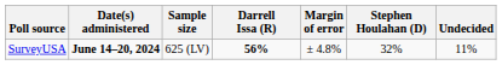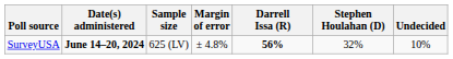columns swapped: Margin of error <-> Darrell Issa (R)
SurveyUSA | Undecided: 11% -> 10%
